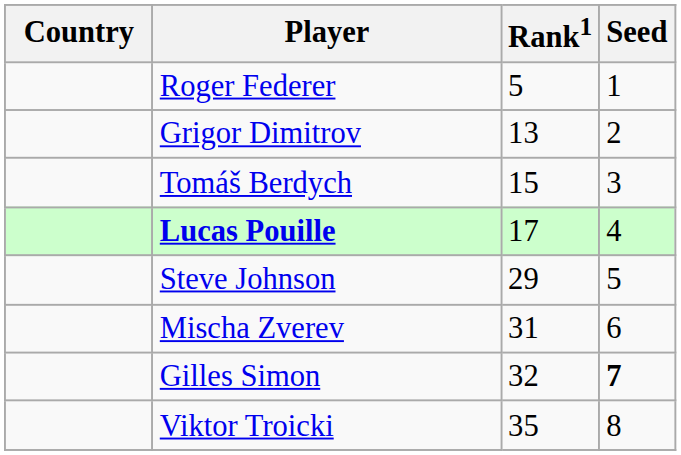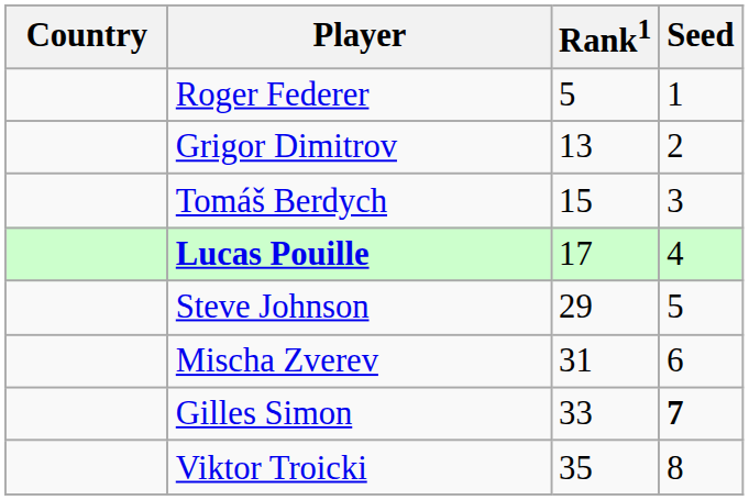Gilles Simon | Rank1: 32 -> 33
